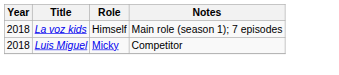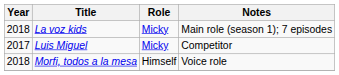La voz kids | Role: Himself -> Micky
Luis Miguel | Year: 2018 -> 2017
+ row: 2018 | Morfi, todos a la mesa | Himself | Voice role
